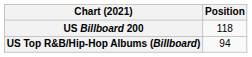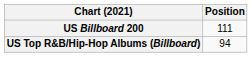US Billboard 200 | Position: 118 -> 111
